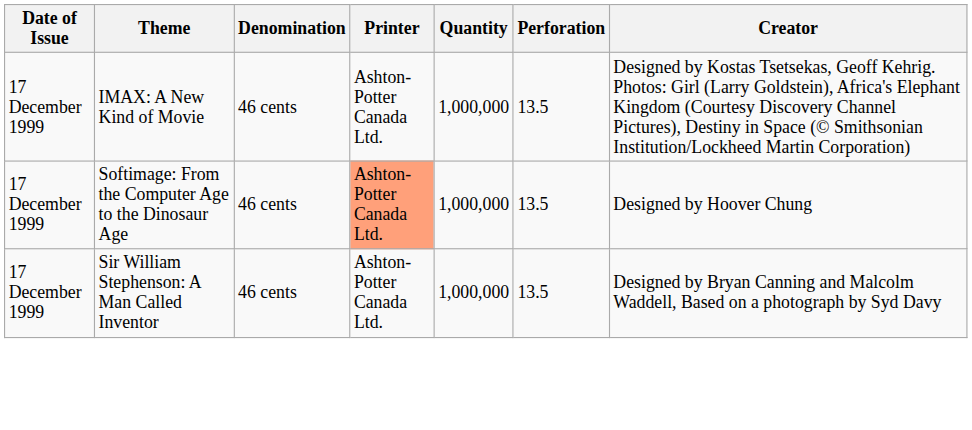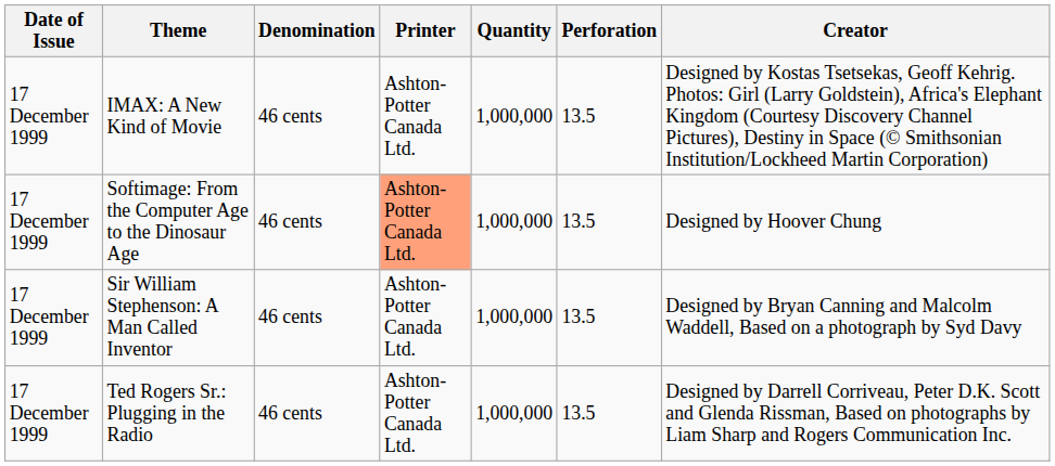+ row: 17 December 1999 | Ted Rogers Sr.: Plugging in the Radio | 46 cents | Ashton-Potter Canada Ltd. | 1,000,000 | 13.5 | Designed by Darrell Corriveau, Peter D.K. Scott and Glenda Rissman, Based on photographs by Liam Sharp and Rogers Communication Inc.
